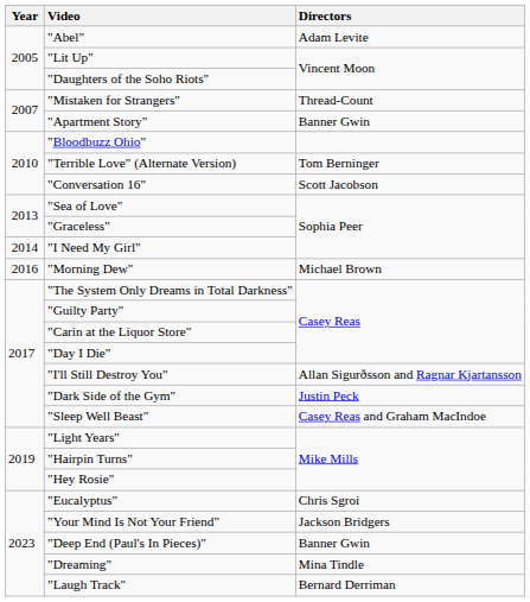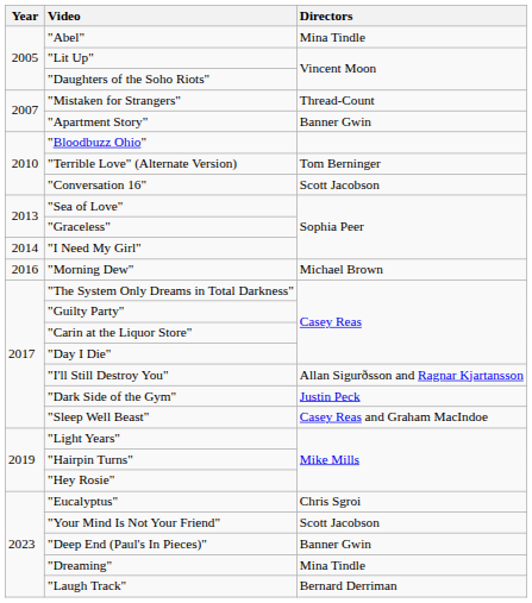"Abel" | Directors: Adam Levite -> Mina Tindle
"Your Mind Is Not Your Friend" | Directors: Jackson Bridgers -> Scott Jacobson
